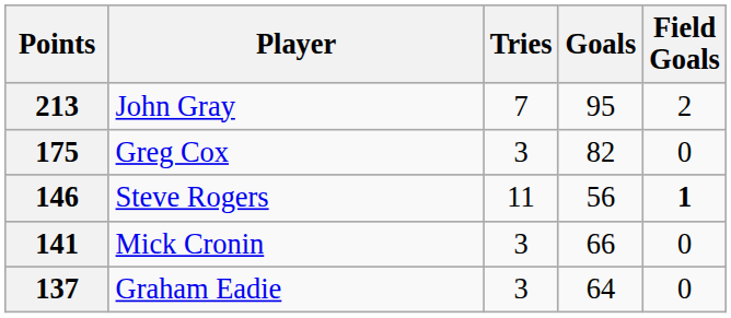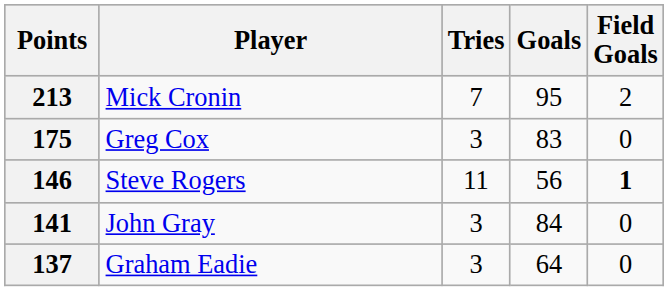213 | Player: John Gray -> Mick Cronin
175 | Goals: 82 -> 83
141 | Player: Mick Cronin -> John Gray
141 | Goals: 66 -> 84
